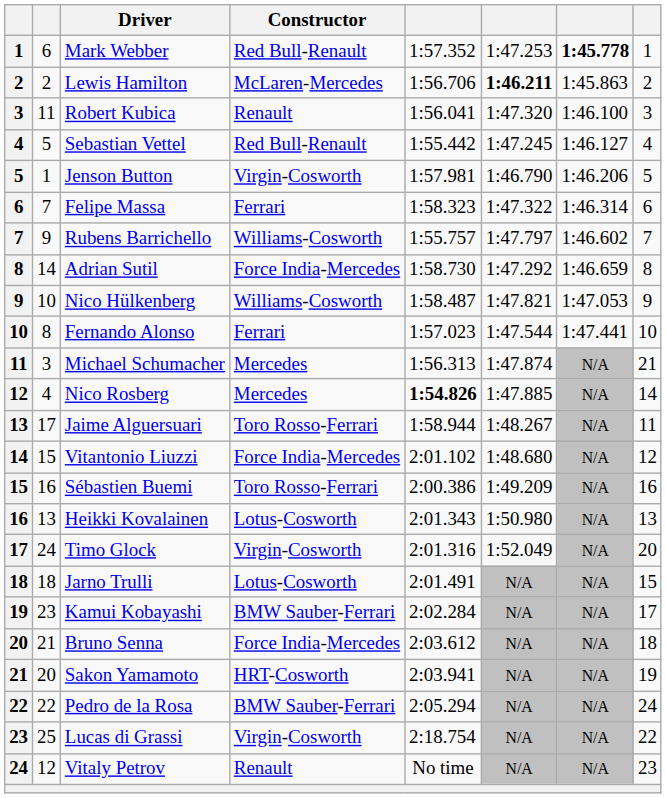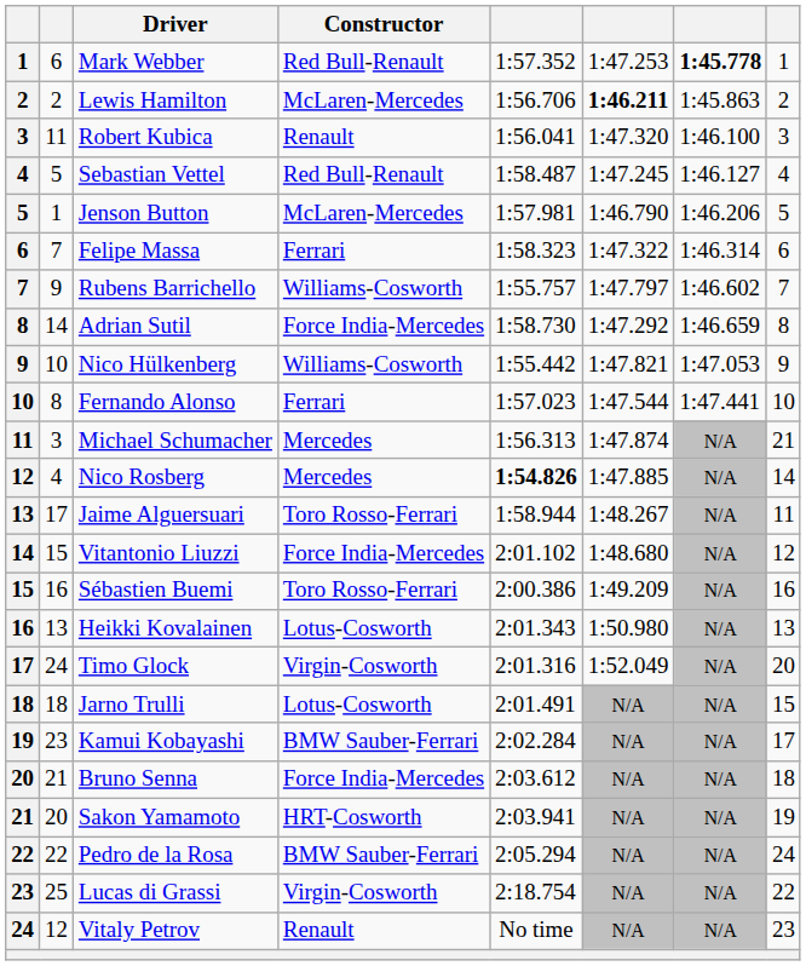Sebastian Vettel | column 5: 1:55.442 -> 1:58.487
Jenson Button | Constructor: Virgin-Cosworth -> McLaren-Mercedes
Nico Hülkenberg | column 5: 1:58.487 -> 1:55.442
